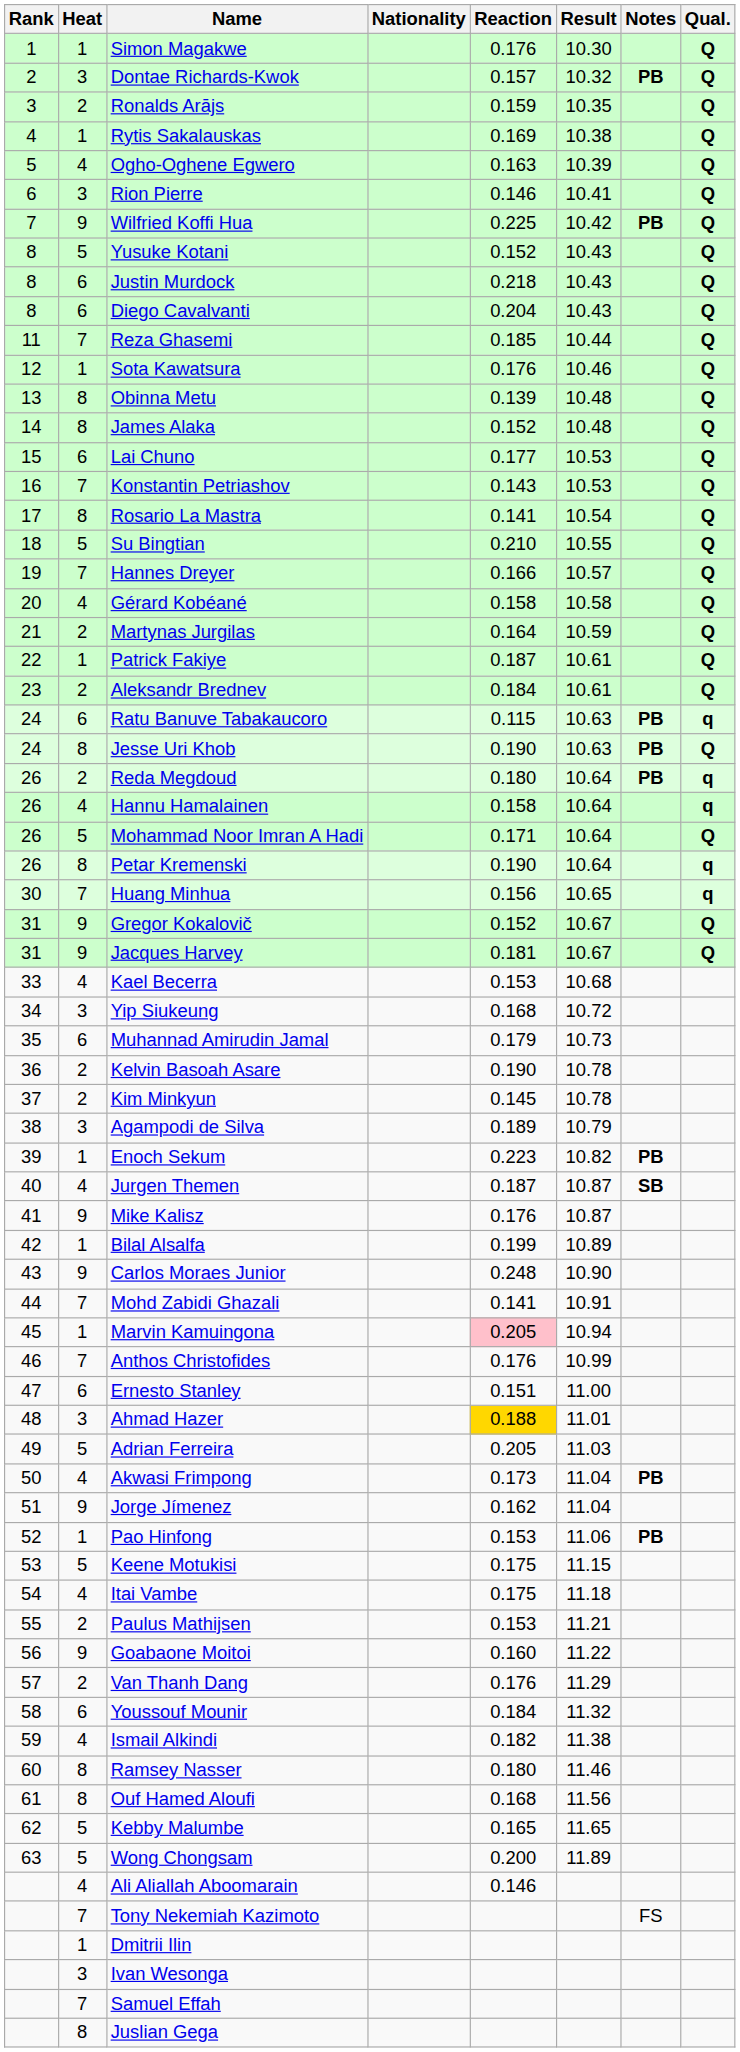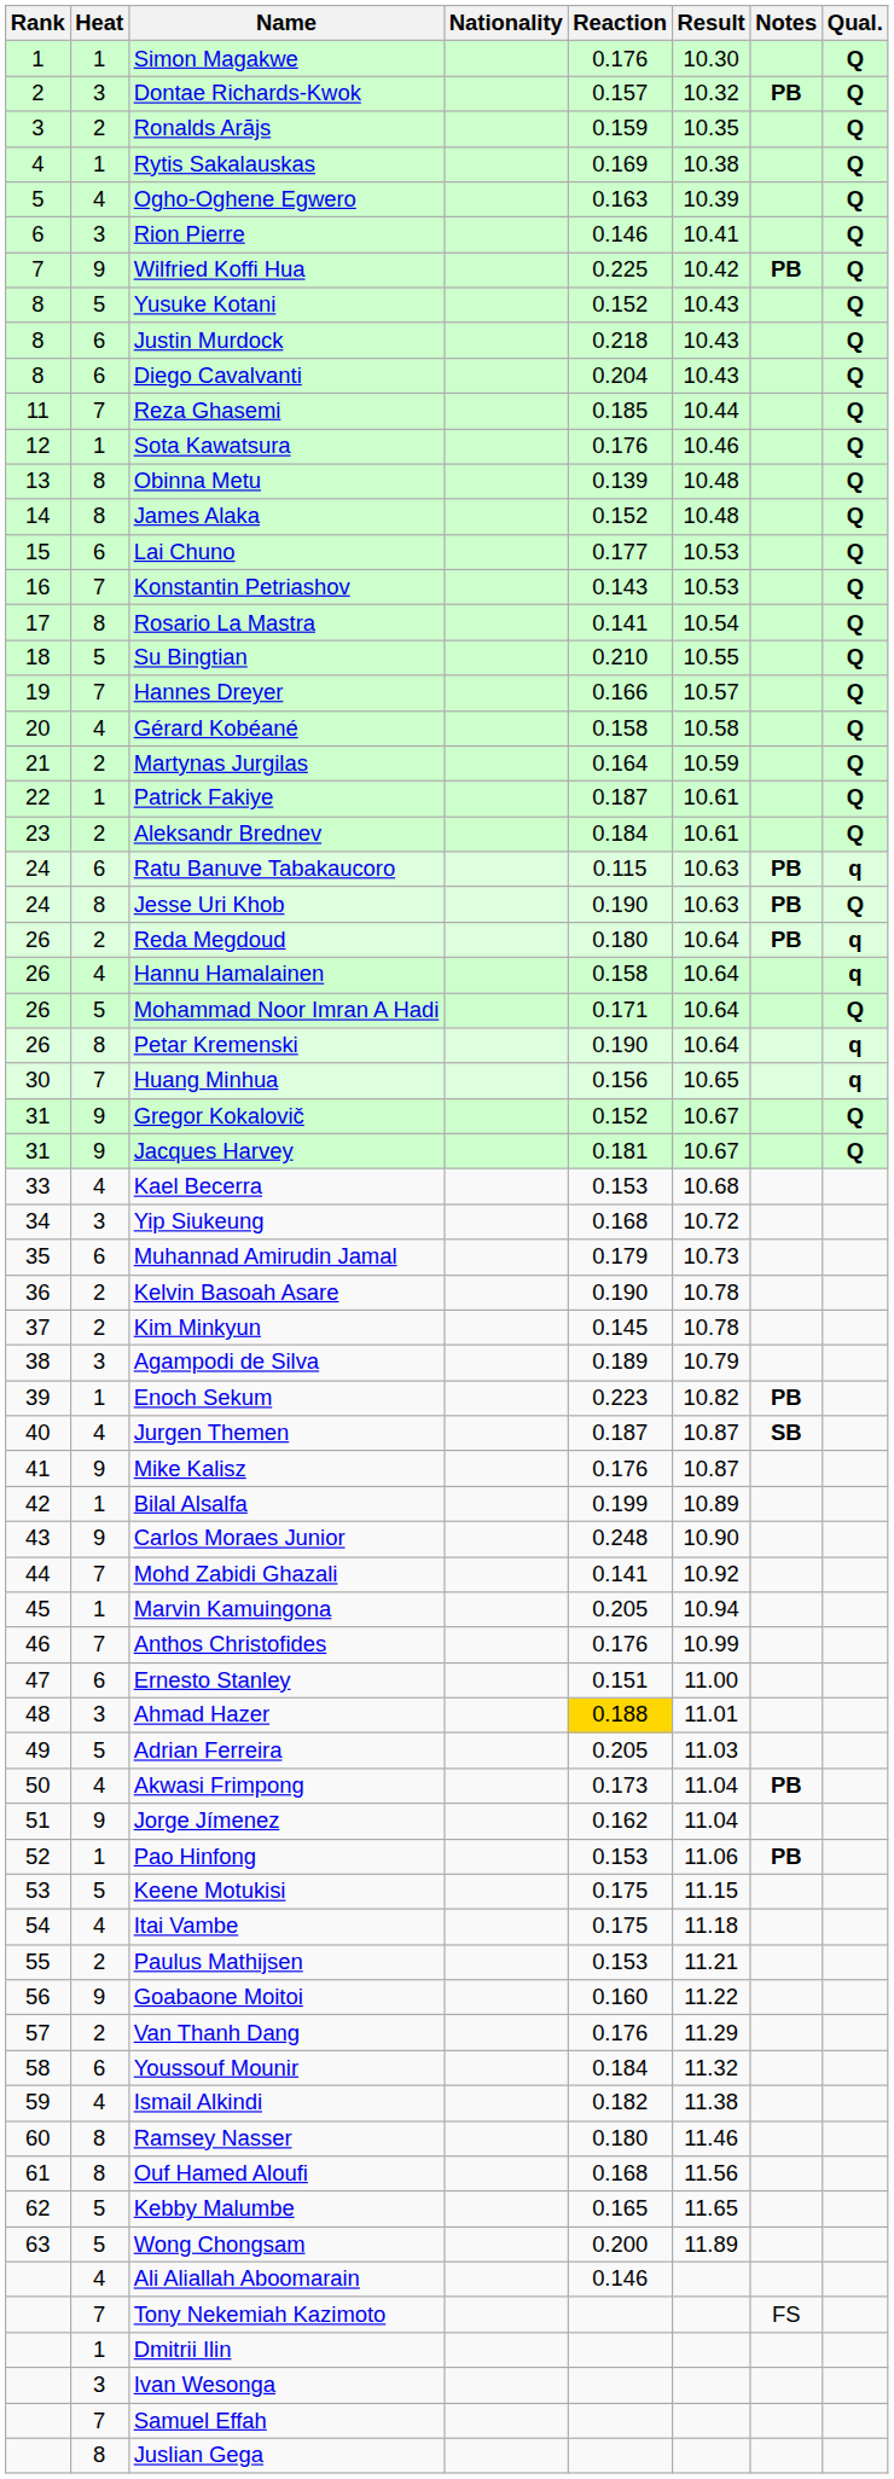Mohd Zabidi Ghazali | Result: 10.91 -> 10.92
Marvin Kamuingona | Reaction: pink background -> no background
